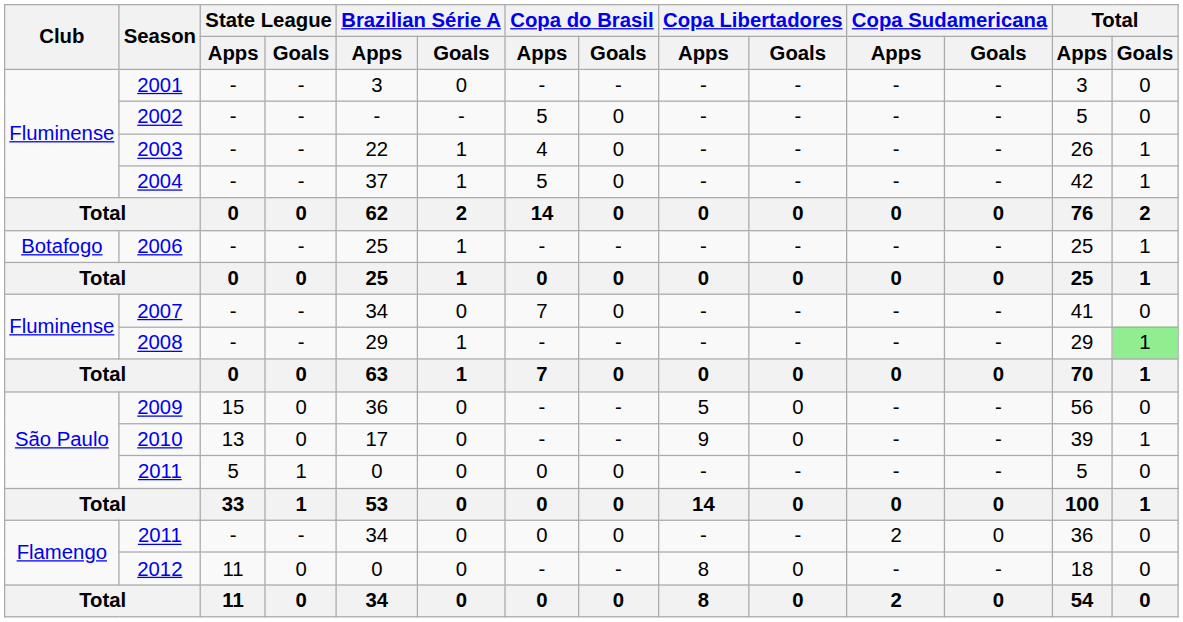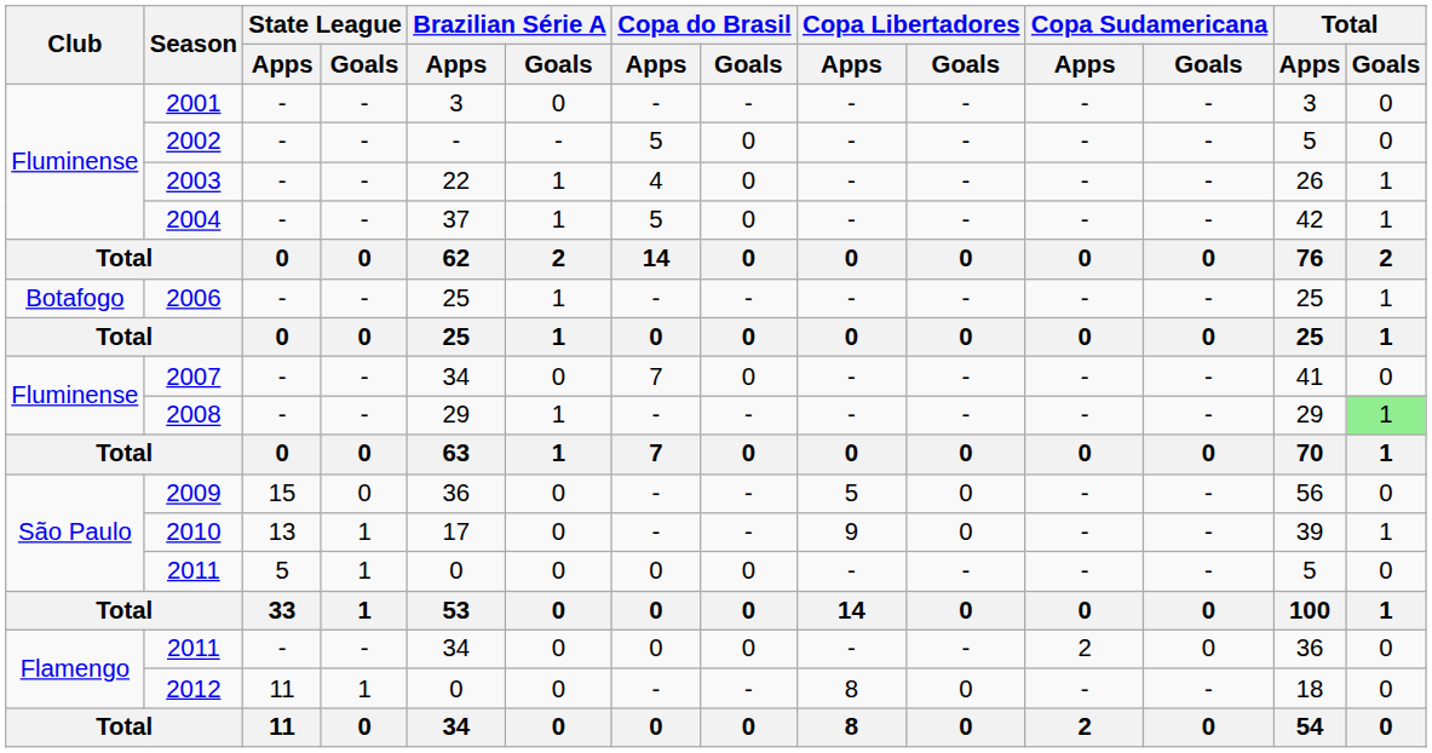2010 | State League / Goals: 0 -> 1
2012 | State League / Goals: 0 -> 1
